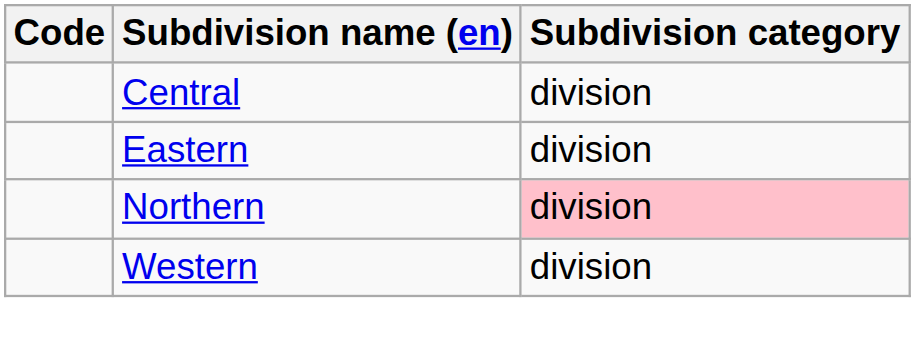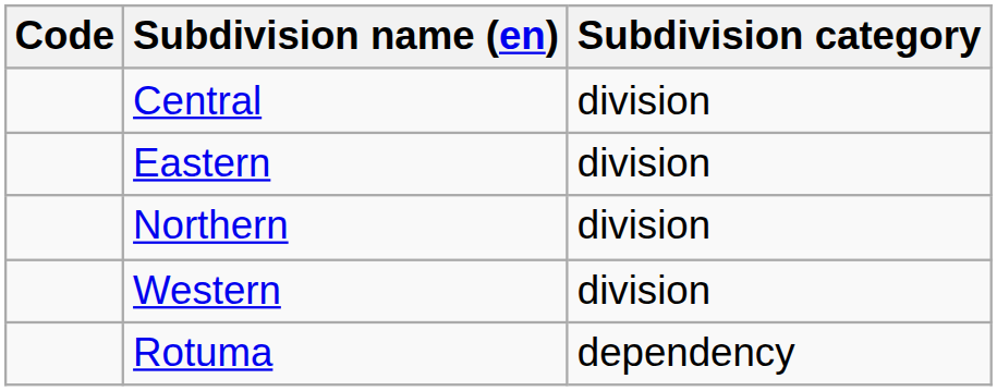Northern | Subdivision category: pink background -> no background
+ row: Rotuma | dependency
